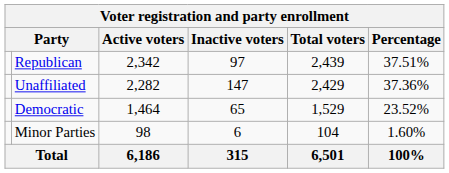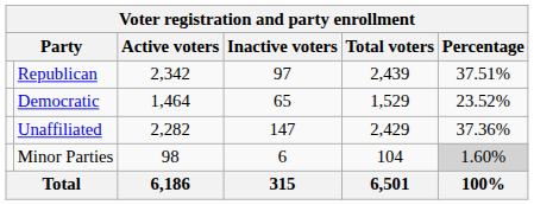rows swapped: Democratic <-> Unaffiliated
Minor Parties | Percentage: no background -> lightgrey background
